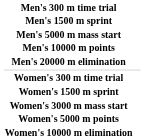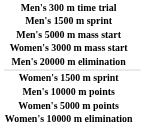rows swapped: Men's 10000 m points <-> Women's 3000 m mass start
- row: Women's 300 m time trial
